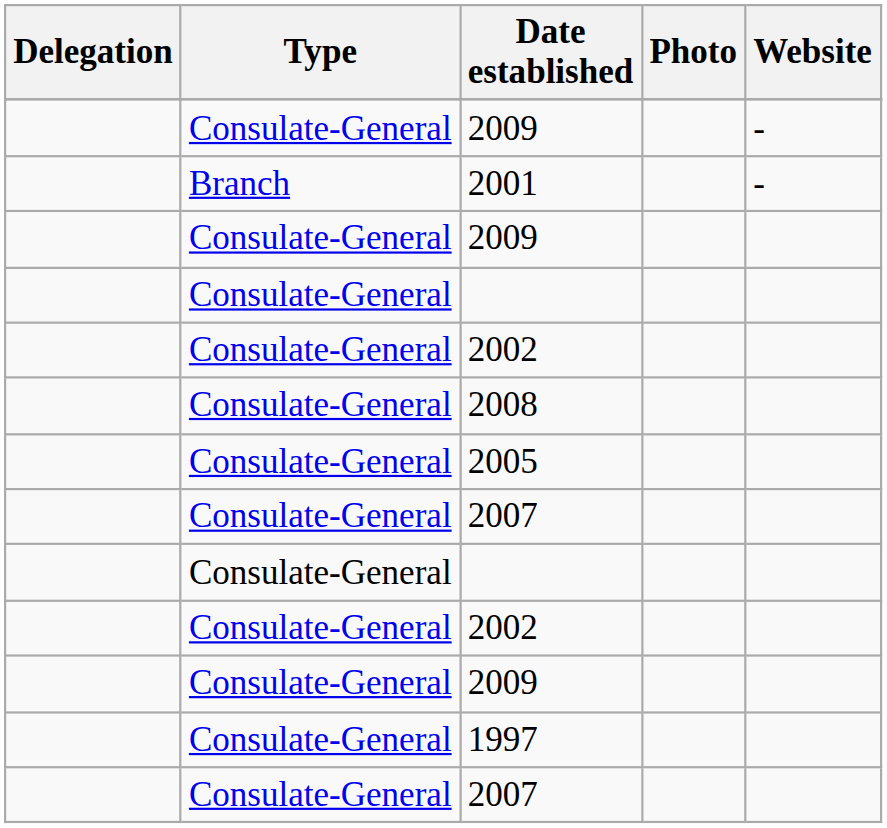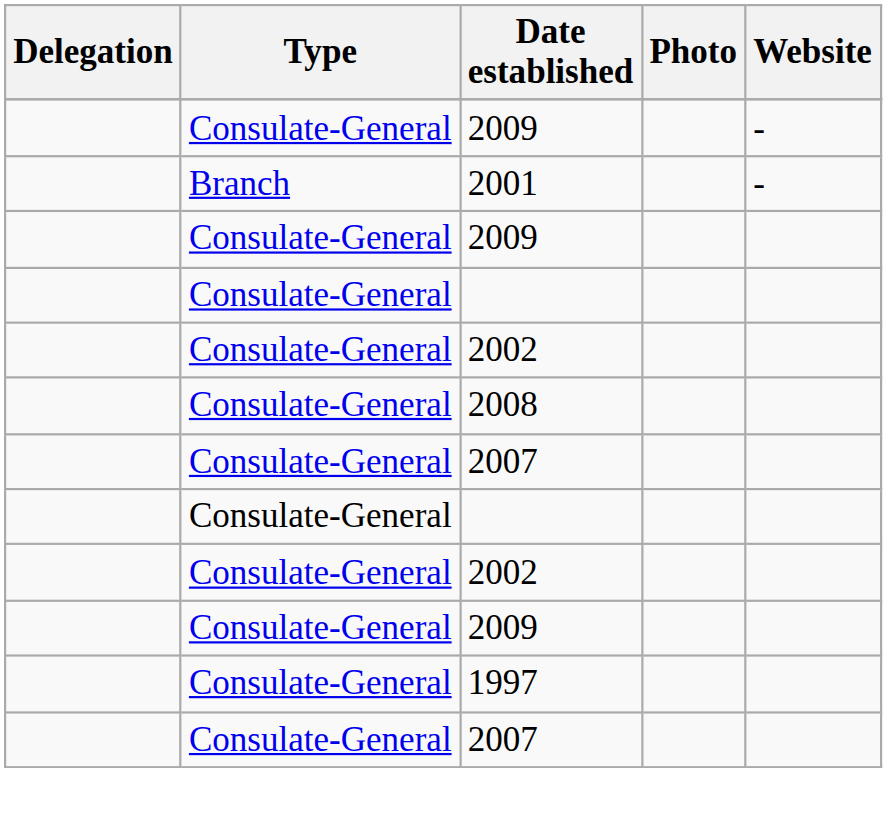- row: Consulate-General | 2005
